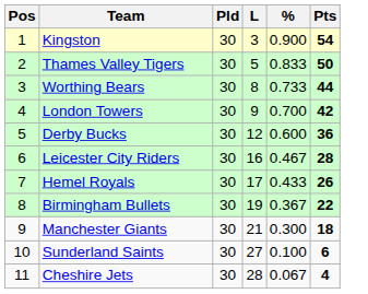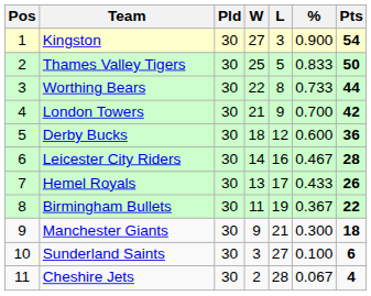+ column: W | 27 | 25 | 22 | 21 | 18 | 14 | 13 | 11 | 9 | 3 | 2
